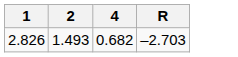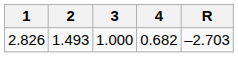+ column: 3 | 1.000
